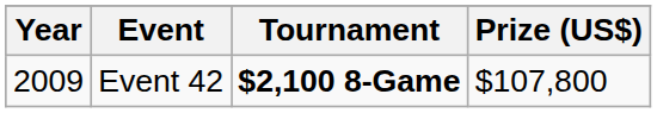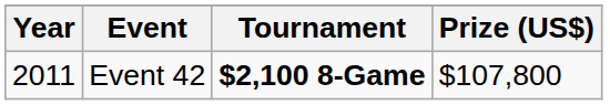Event 42 | Year: 2009 -> 2011
